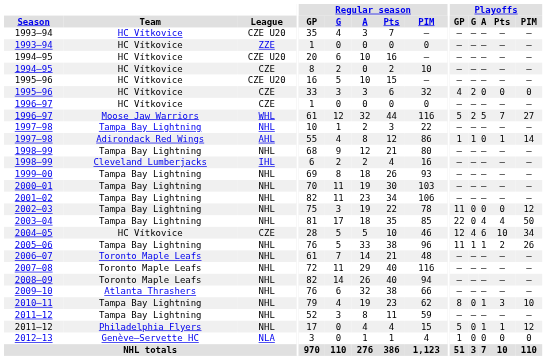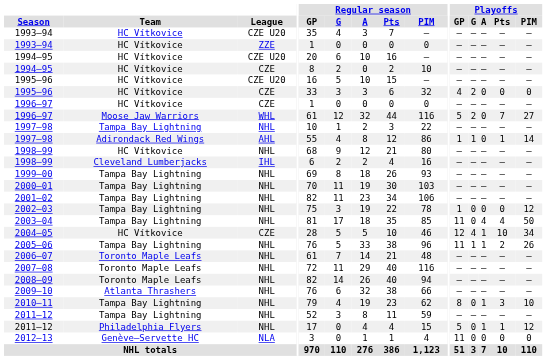1996–97 / WHL | Playoffs / A: 5 -> 0
1998–99 / NHL | Team: Tampa Bay Lightning -> HC Vítkovice
2002–03 | Playoffs / GP: 11 -> 1
2003–04 | Playoffs / GP: 22 -> 11
2004–05 | Playoffs / A: 6 -> 1
2012–13 | Playoffs / GP: 1 -> 11
